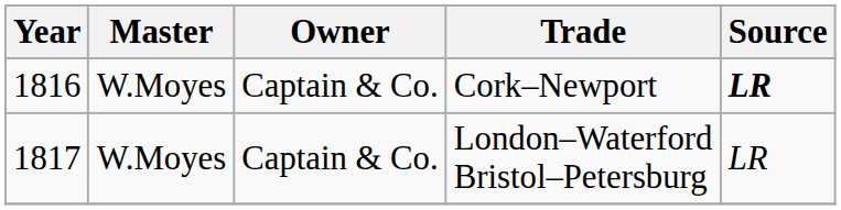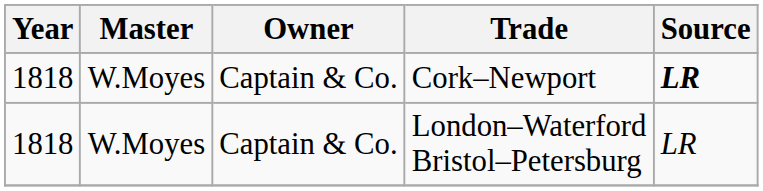Cork–Newport | Year: 1816 -> 1818
London–Waterford Bristol–Petersburg | Year: 1817 -> 1818
